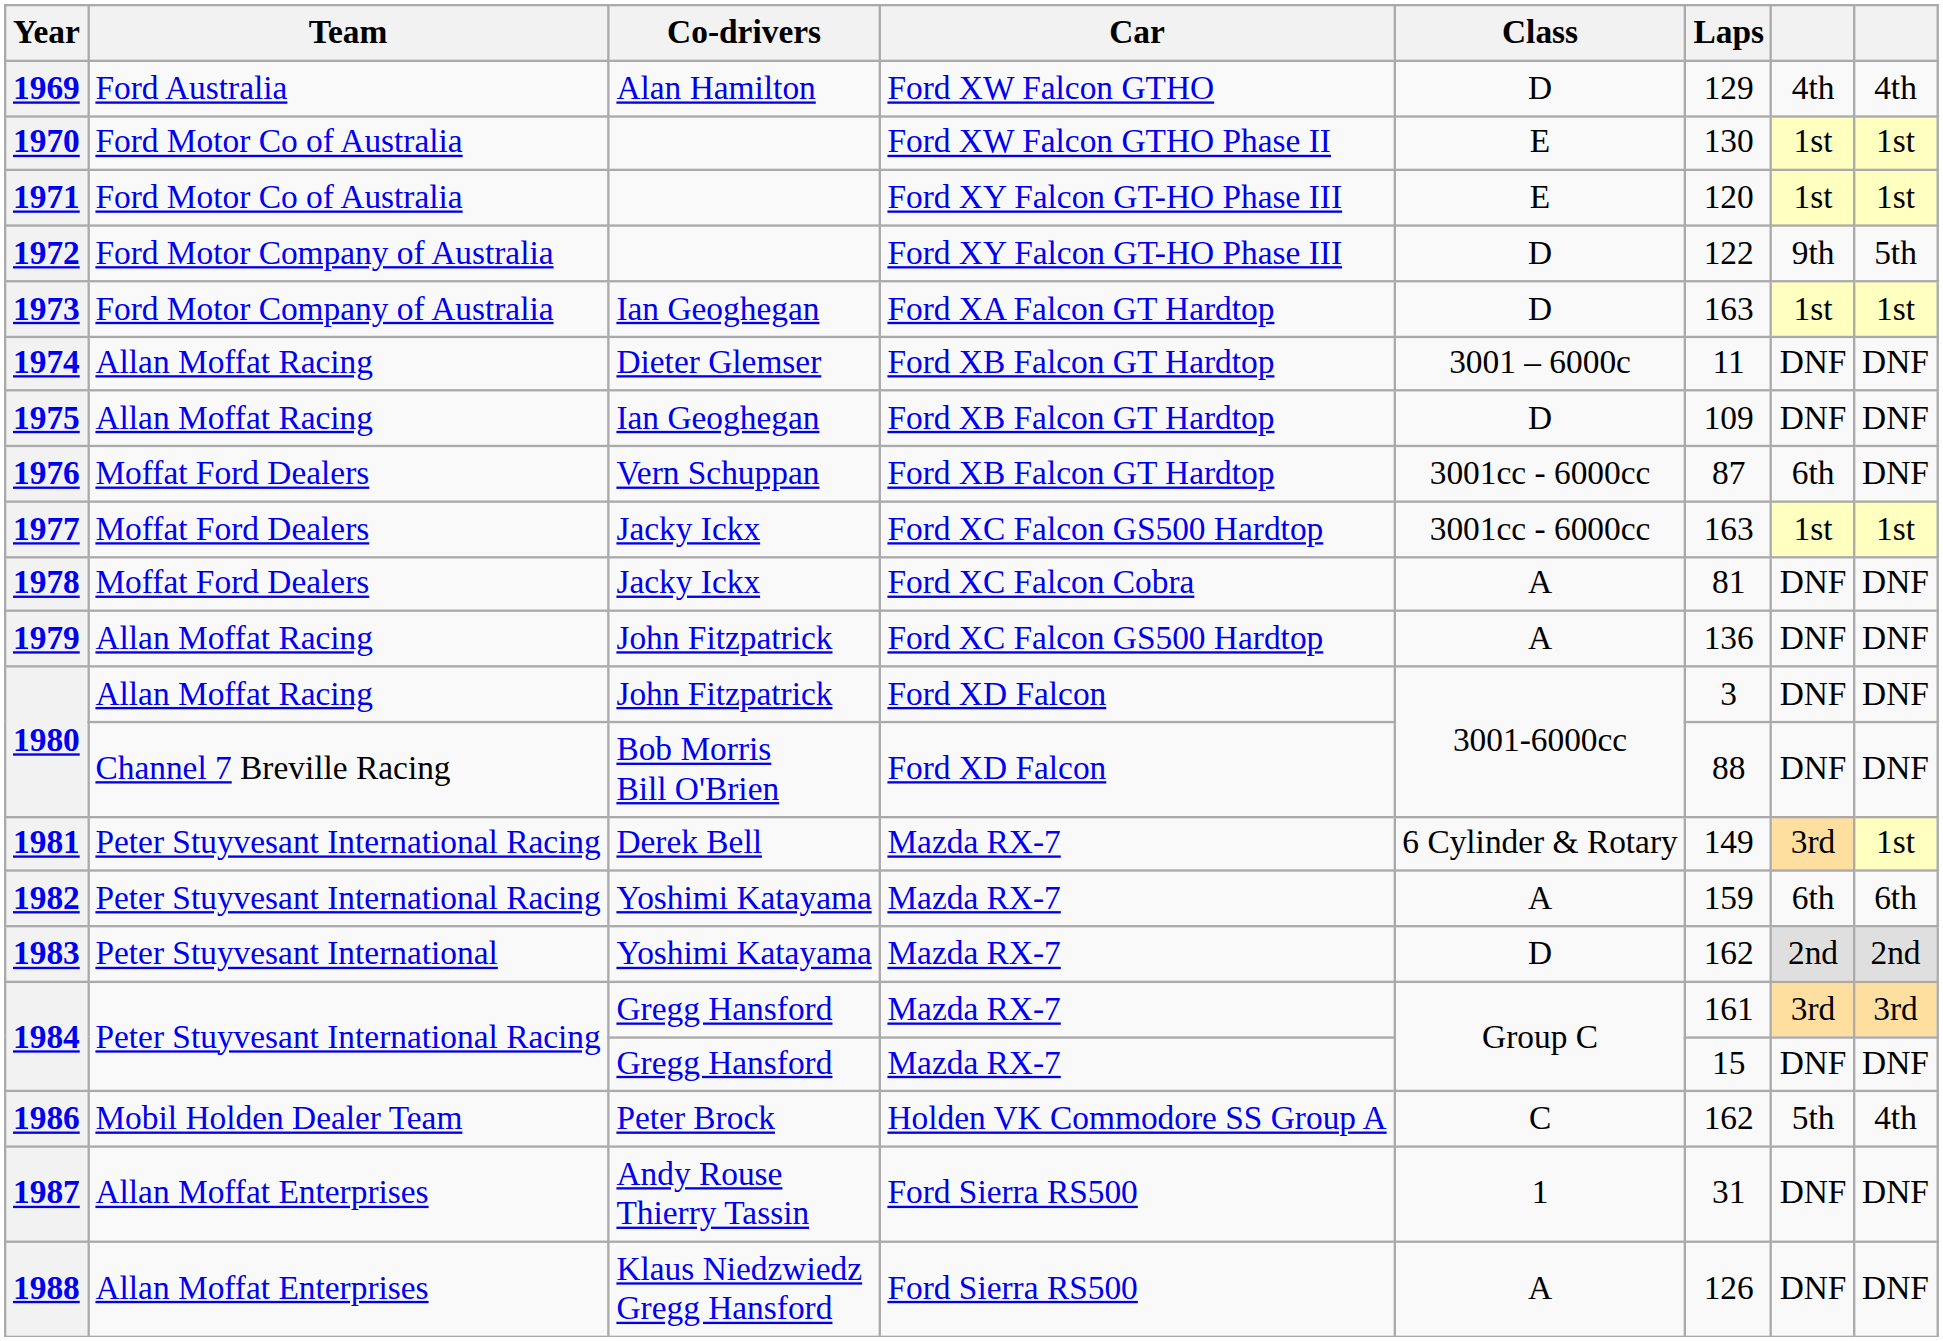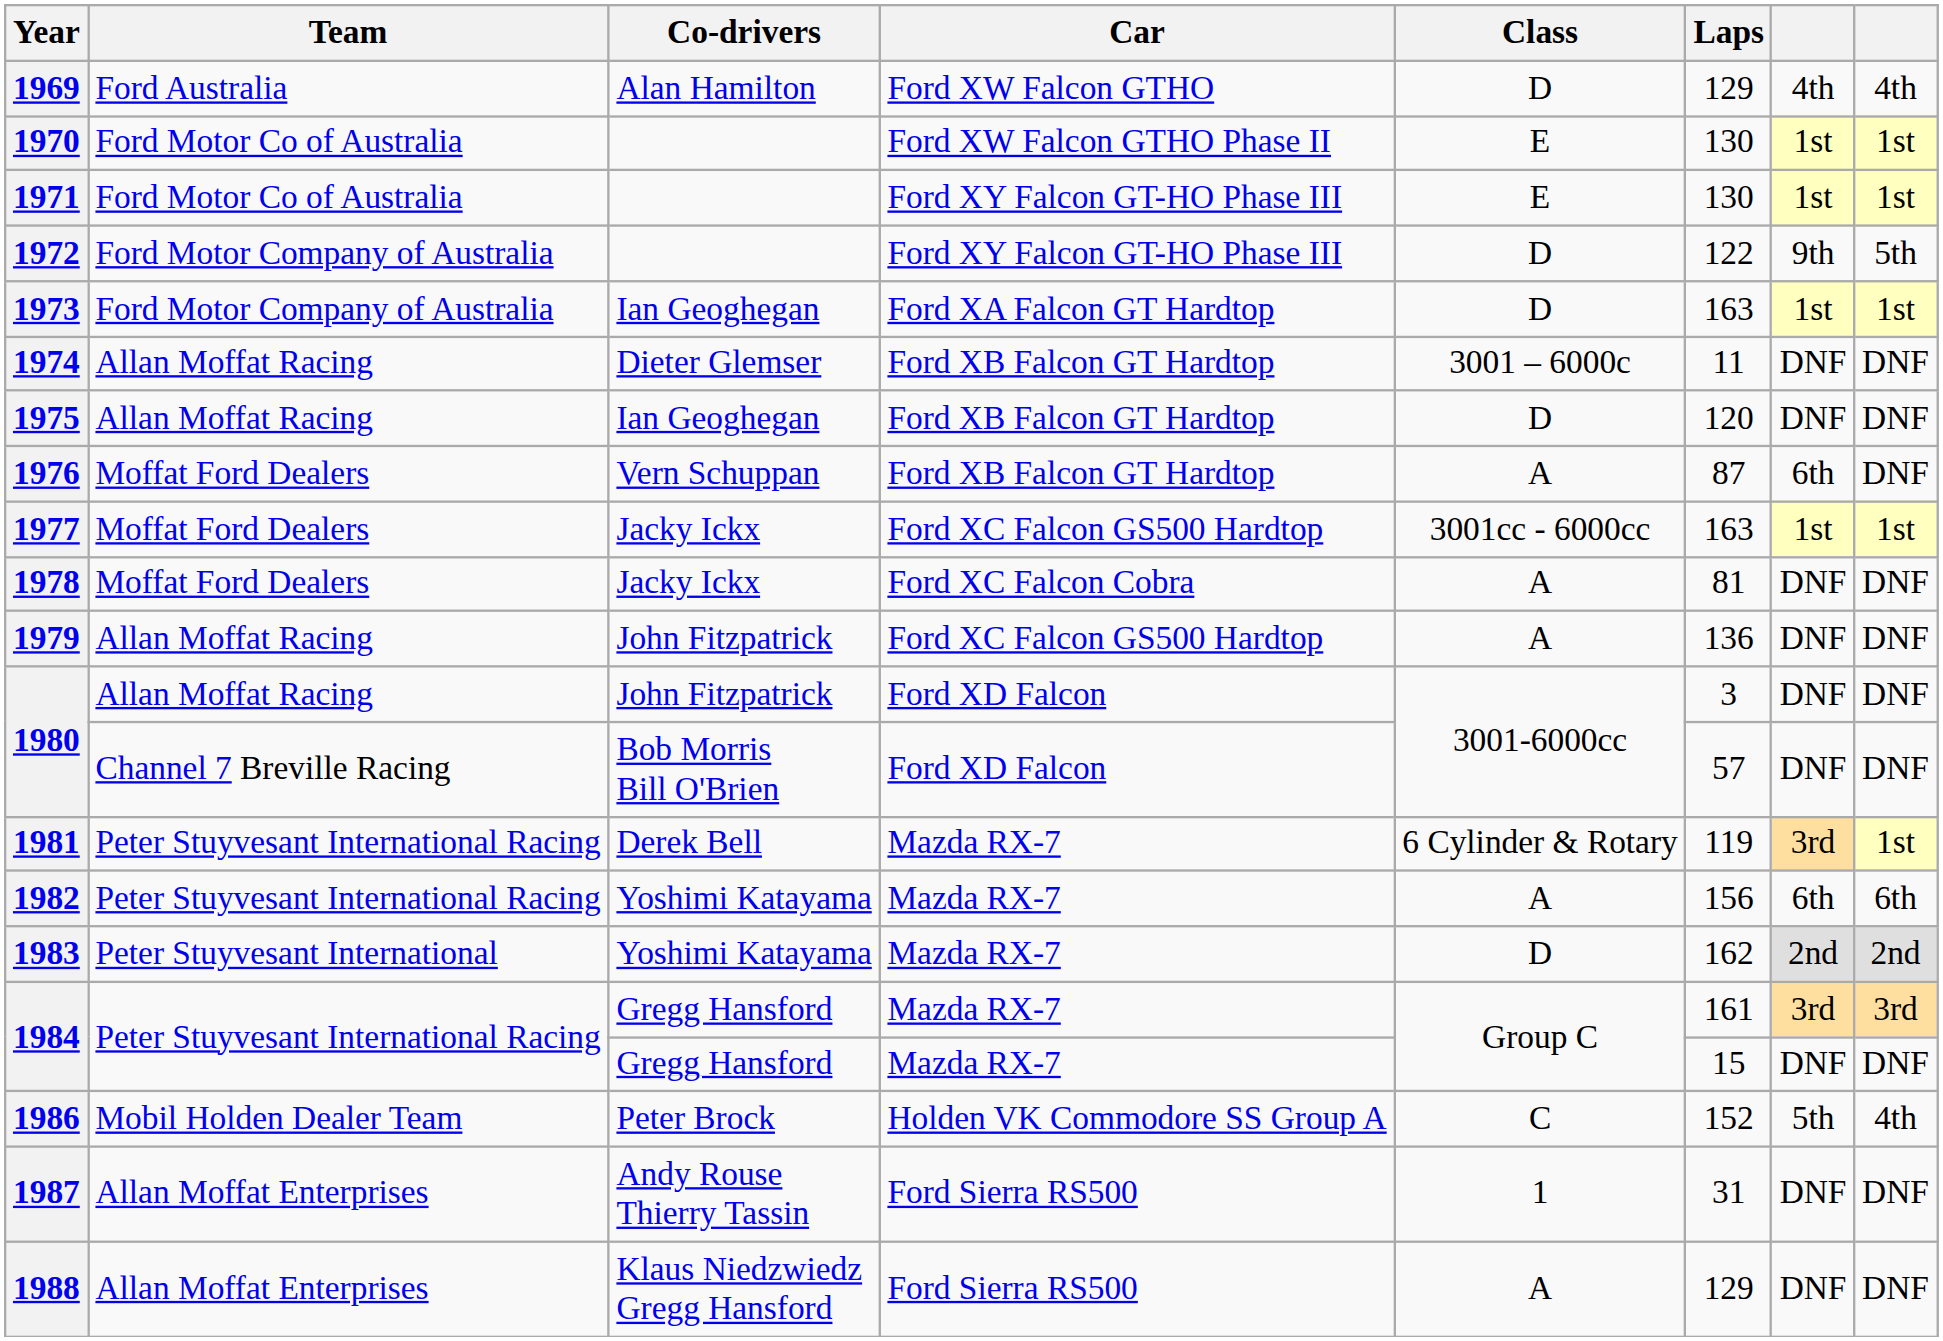1971 | Laps: 120 -> 130
1975 | Laps: 109 -> 120
1976 | Class: 3001cc - 6000cc -> A
1980 / Bob Morris Bill O'Brien | Laps: 88 -> 57
1981 | Laps: 149 -> 119
1982 | Laps: 159 -> 156
1986 | Laps: 162 -> 152
1988 | Laps: 126 -> 129
